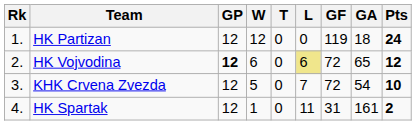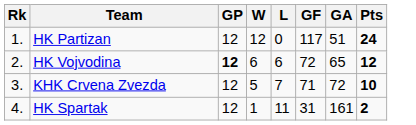- column: T | 0 | 0 | 0 | 0
HK Partizan | GF: 119 -> 117
HK Partizan | GA: 18 -> 51
HK Vojvodina | L: khaki background -> no background
KHK Crvena Zvezda | GF: 72 -> 71
KHK Crvena Zvezda | GA: 54 -> 72
